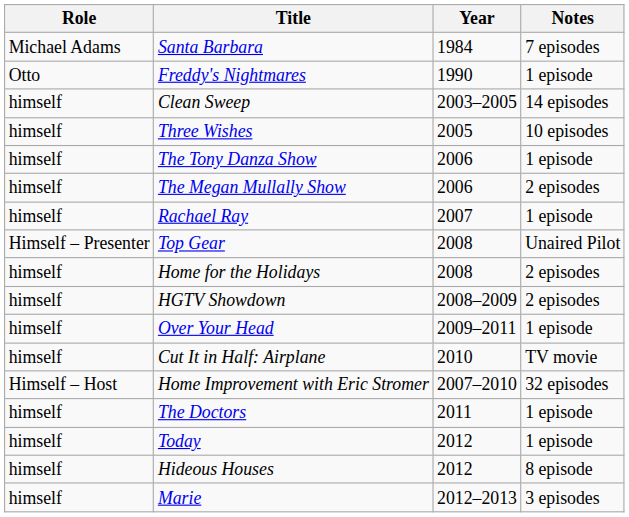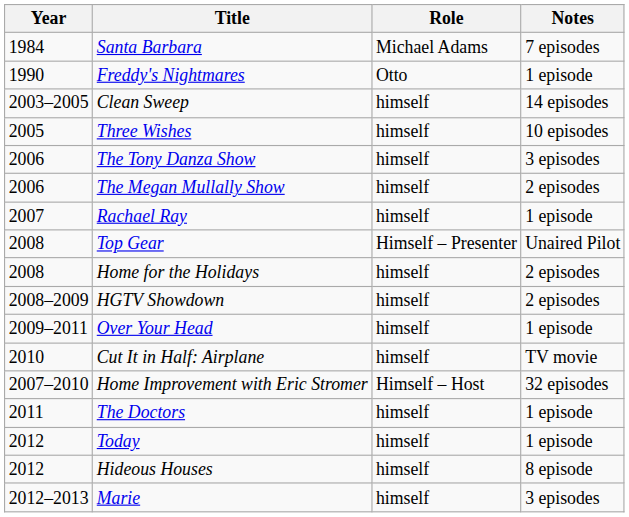columns swapped: Year <-> Role
The Tony Danza Show | Notes: 1 episode -> 3 episodes
